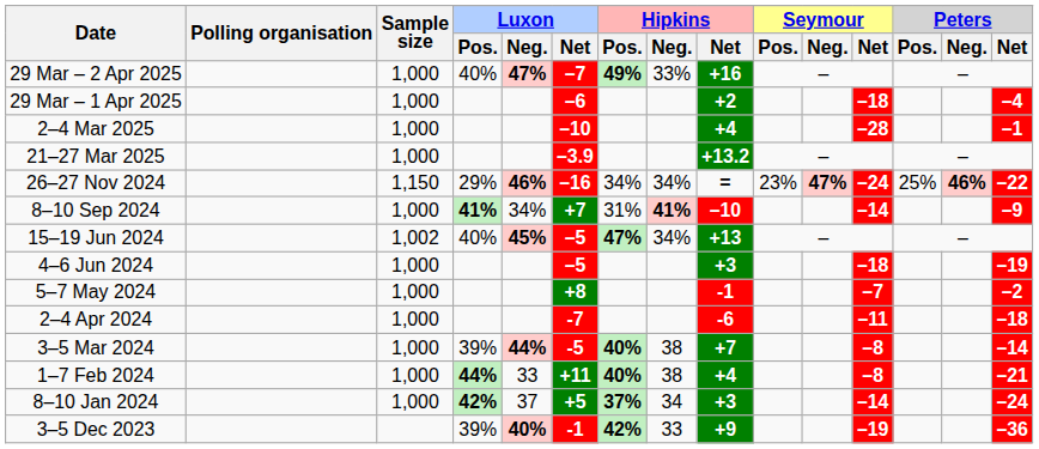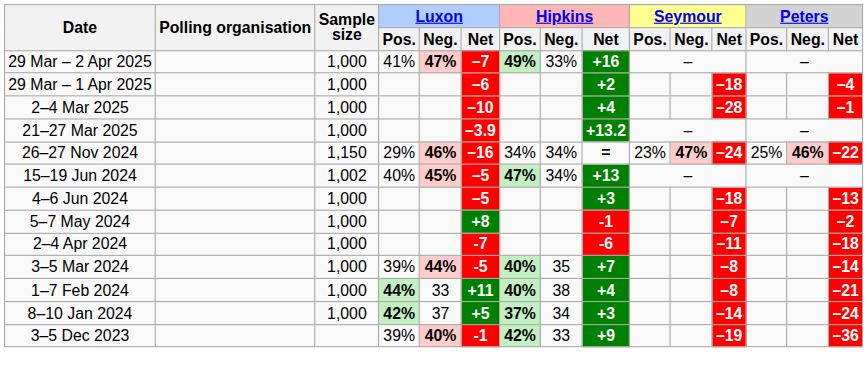29 Mar – 2 Apr 2025 | Luxon / Pos.: 40% -> 41%
- row: 8–10 Sep 2024 | 1,000 | 41% | 34% | +7 | 31% | 41% | –10 | –14 | –9
4–6 Jun 2024 | Peters / Net: –19 -> –13
3–5 Mar 2024 | Hipkins / Neg.: 38 -> 35
